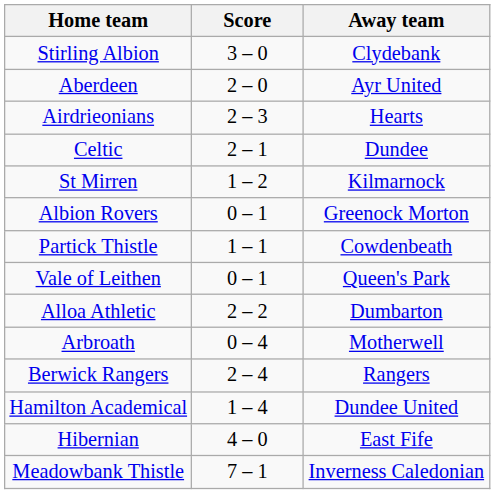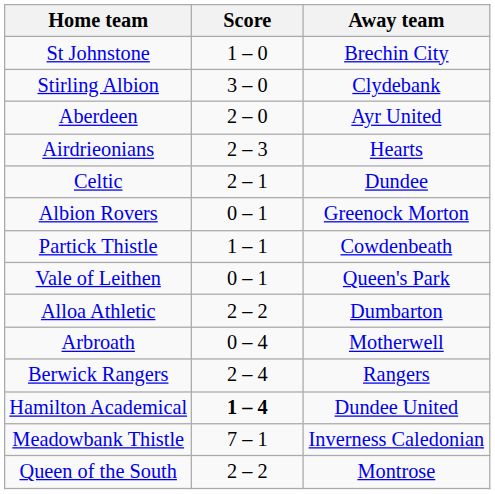+ row: St Johnstone | 1 – 0 | Brechin City
- row: St Mirren | 1 – 2 | Kilmarnock
Hamilton Academical | Score: normal -> bold
- row: Hibernian | 4 – 0 | East Fife
+ row: Queen of the South | 2 – 2 | Montrose
